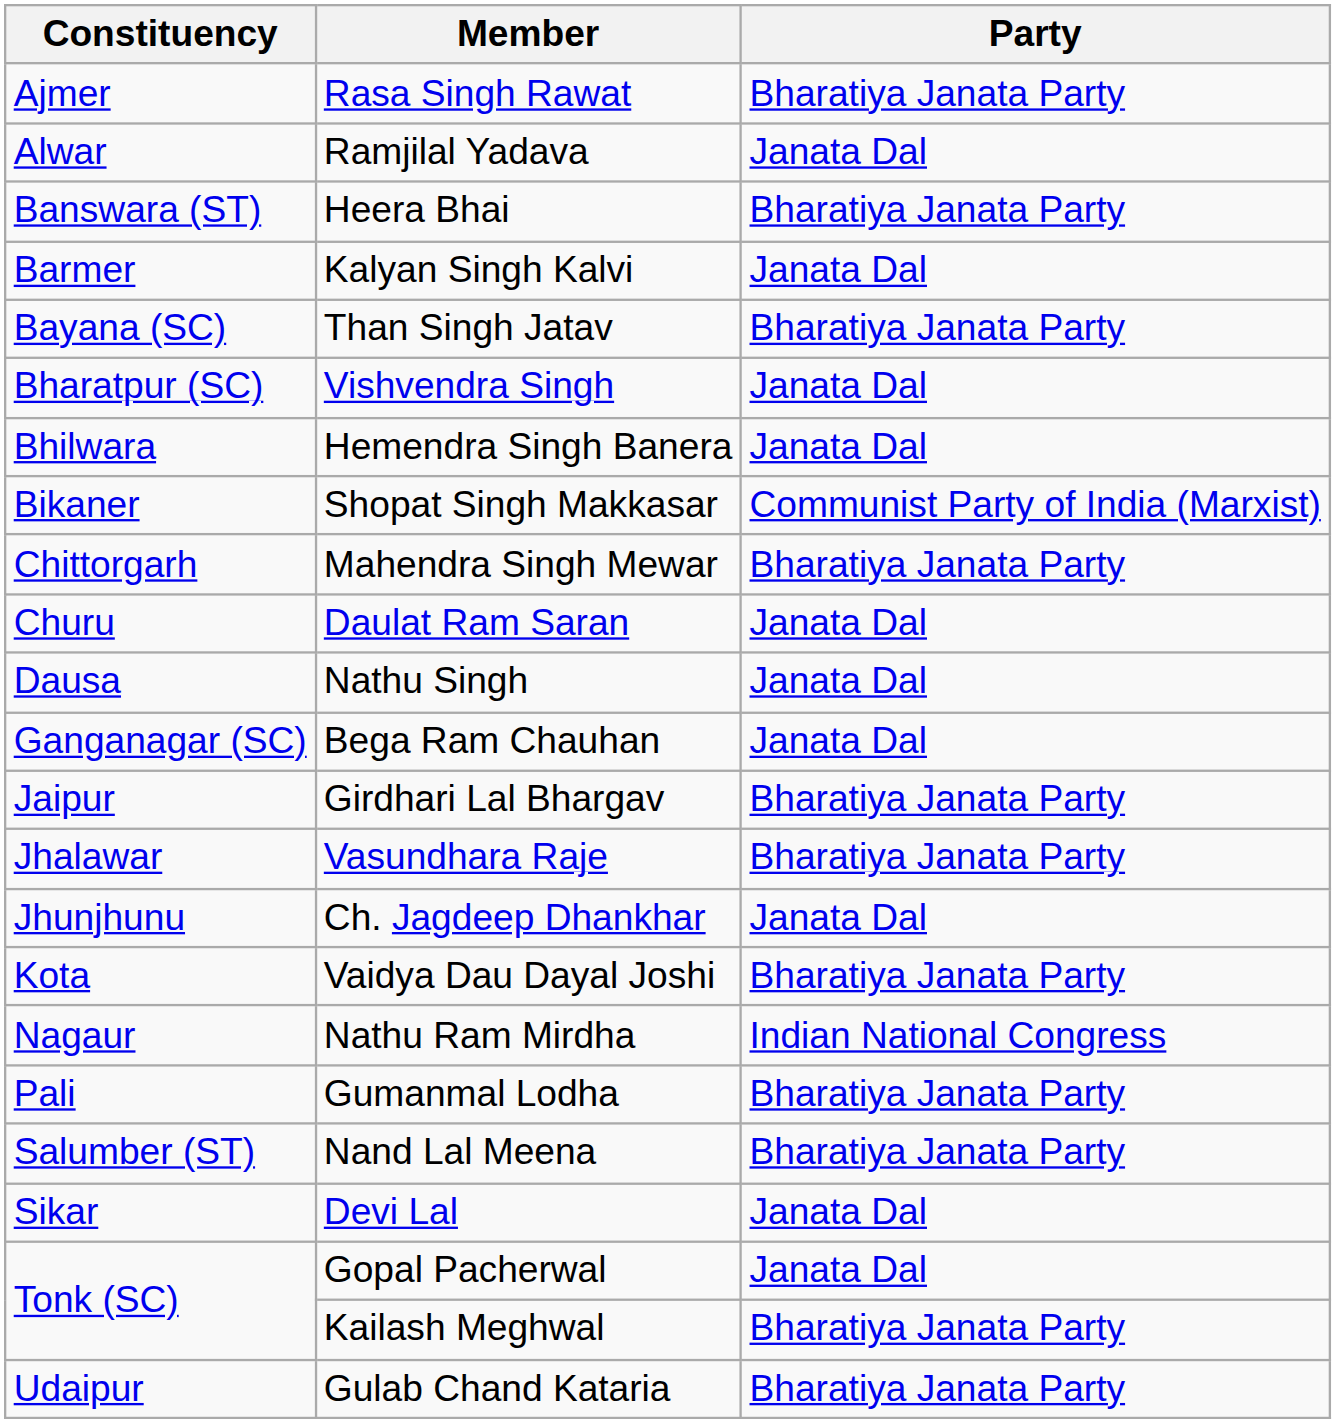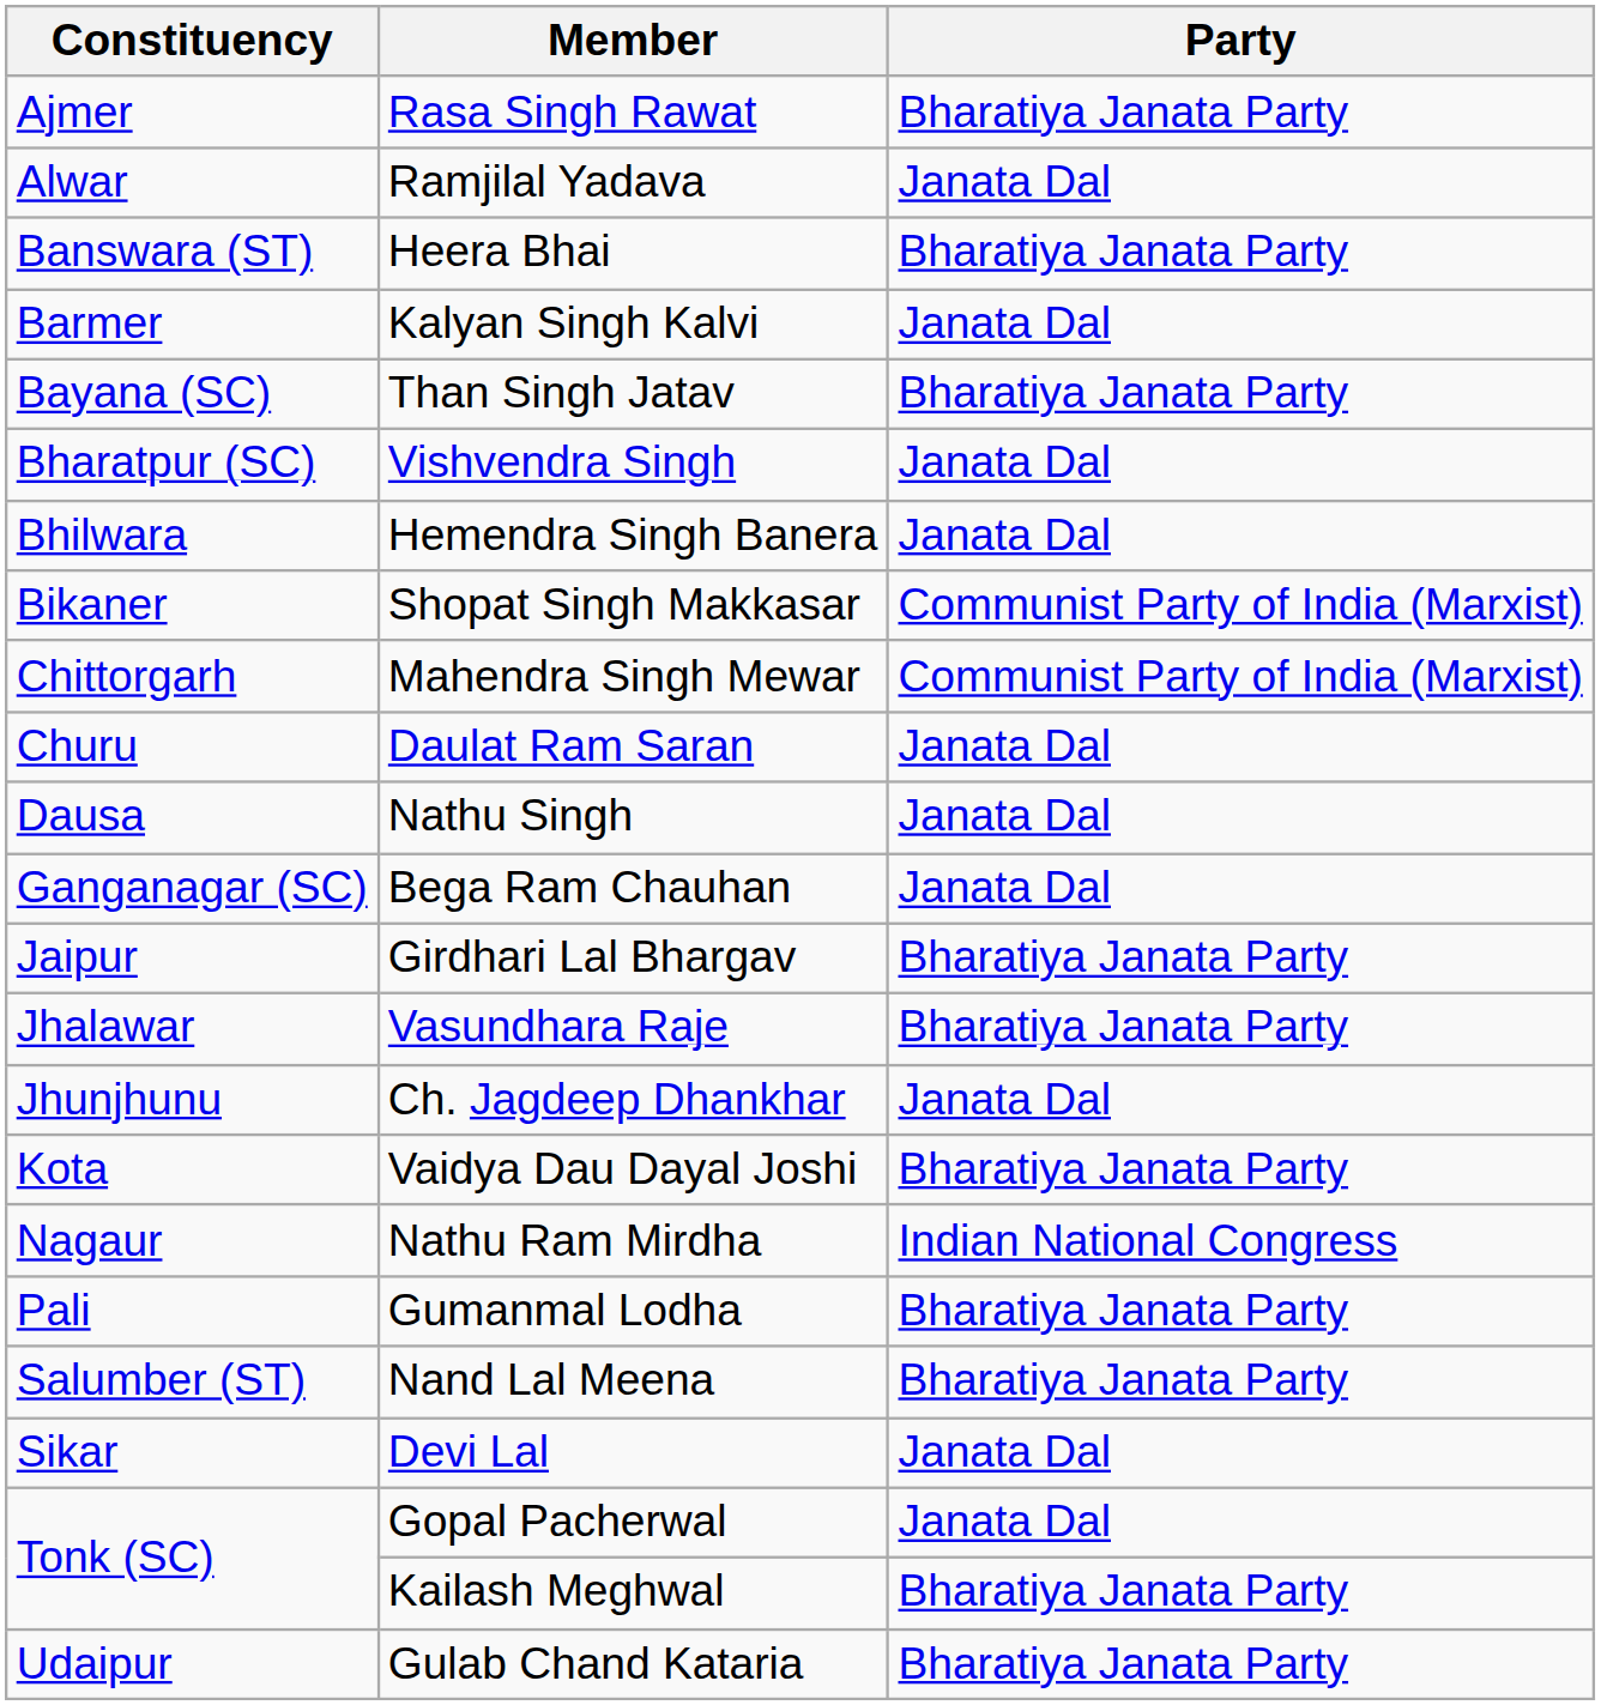Mahendra Singh Mewar | Party: Bharatiya Janata Party -> Communist Party of India (Marxist)
